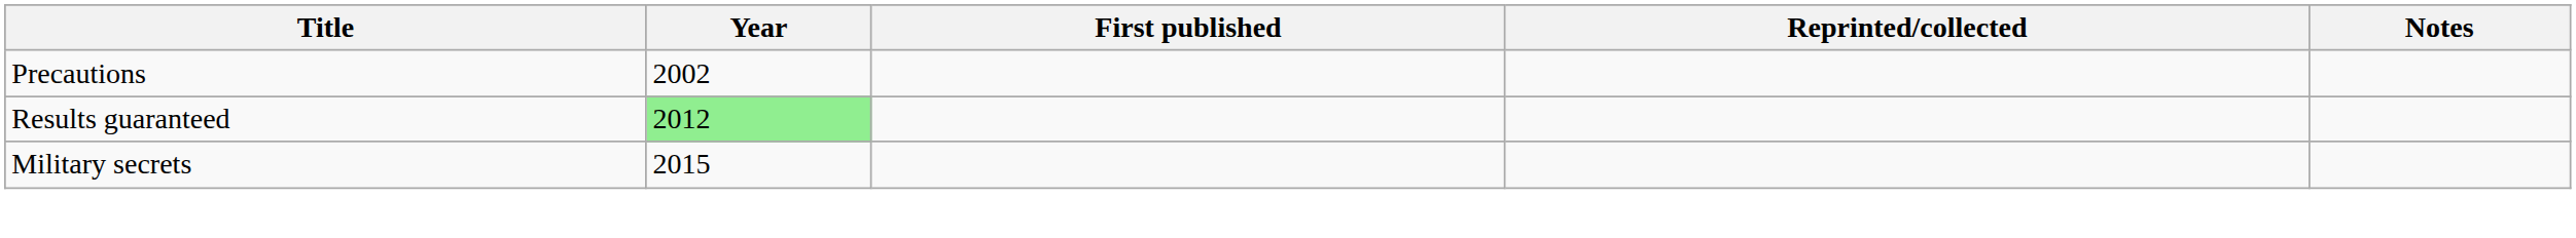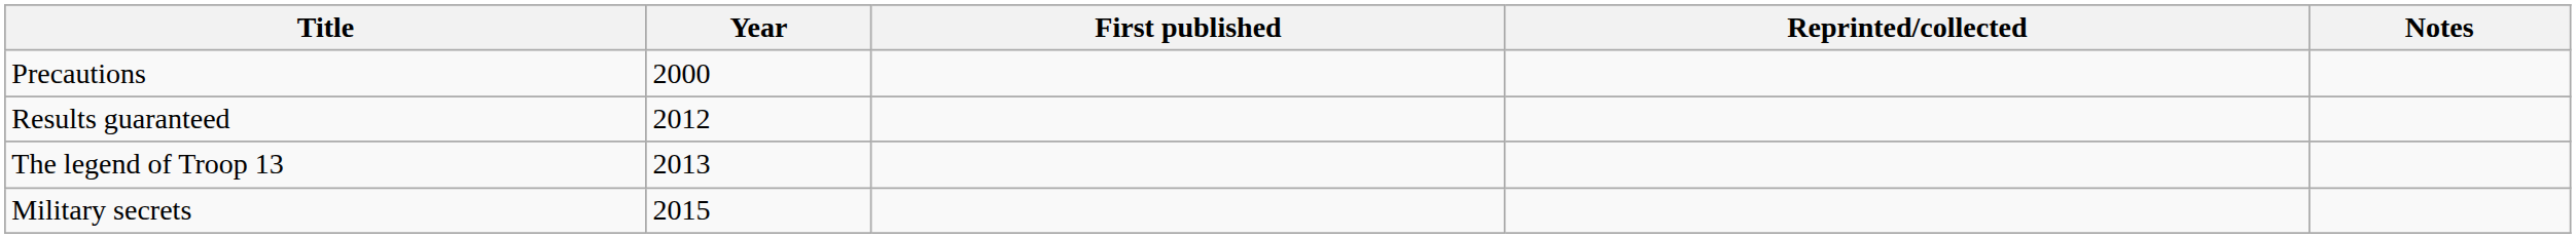Precautions | Year: 2002 -> 2000
Results guaranteed | Year: lightgreen background -> no background
+ row: The legend of Troop 13 | 2013
